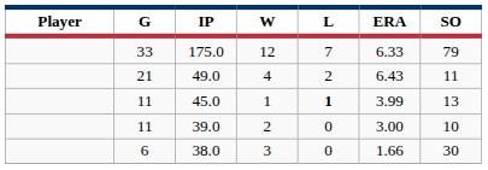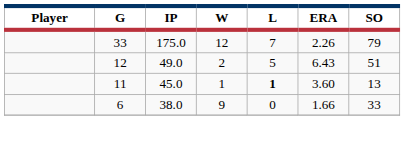175.0 | ERA: 6.33 -> 2.26
49.0 | G: 21 -> 12
49.0 | W: 4 -> 2
49.0 | L: 2 -> 5
49.0 | SO: 11 -> 51
45.0 | ERA: 3.99 -> 3.60
- row: 11 | 39.0 | 2 | 0 | 3.00 | 10
38.0 | W: 3 -> 9
38.0 | SO: 30 -> 33
